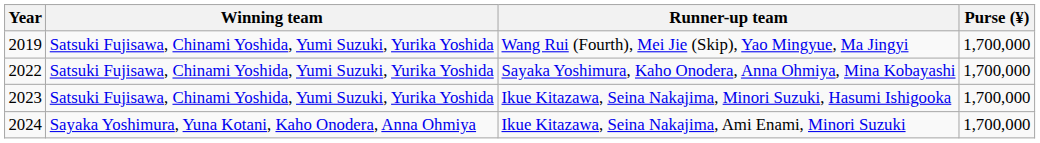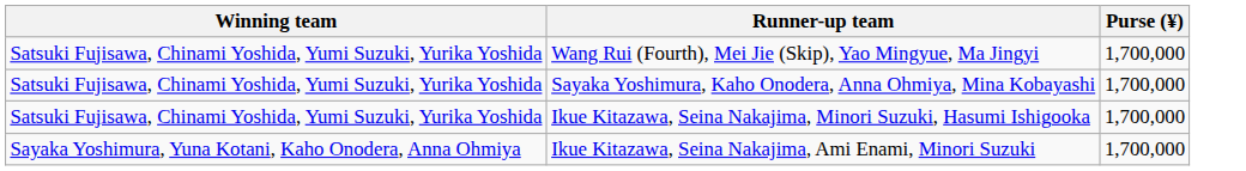- column: Year | 2019 | 2022 | 2023 | 2024
